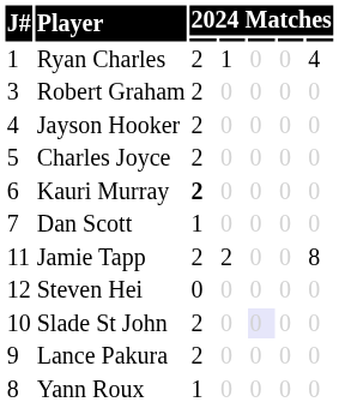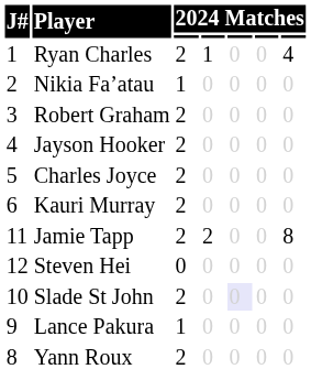+ row: 2 | Nikia Fa’atau | 1 | 0 | 0 | 0 | 0
Kauri Murray | column 3: bold -> normal
- row: 7 | Dan Scott | 1 | 0 | 0 | 0 | 0
Lance Pakura | column 3: 2 -> 1
Yann Roux | column 3: 1 -> 2
